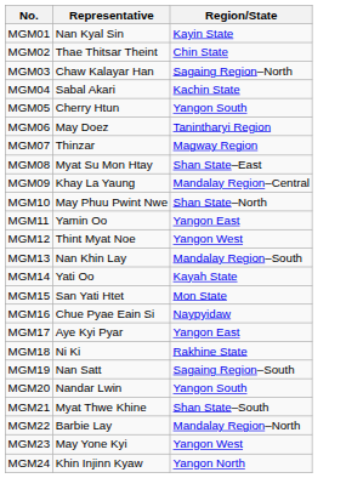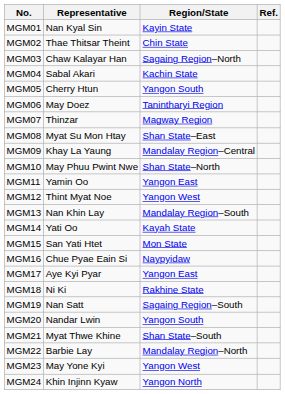+ column: Ref.
